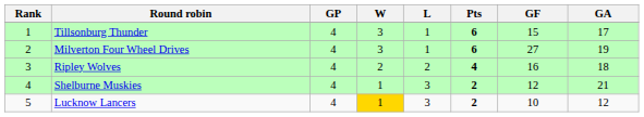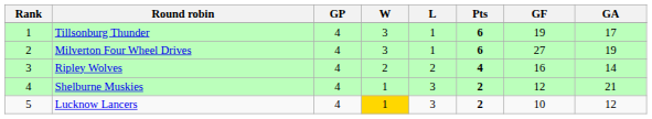Tillsonburg Thunder | GF: 15 -> 19
Ripley Wolves | GA: 18 -> 14
